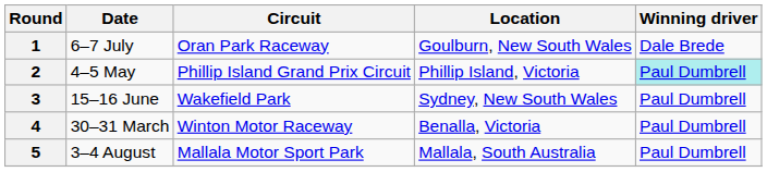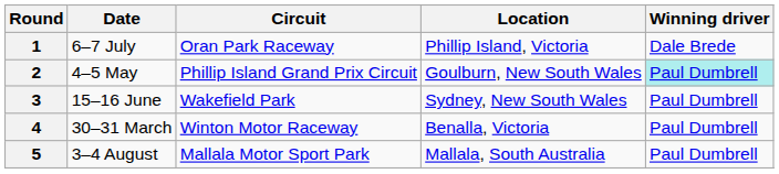1 | Location: Goulburn, New South Wales -> Phillip Island, Victoria
2 | Location: Phillip Island, Victoria -> Goulburn, New South Wales
